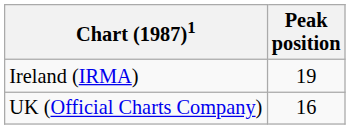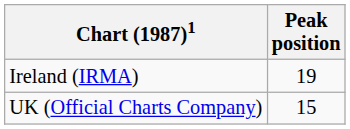UK (Official Charts Company) | Peak position: 16 -> 15
